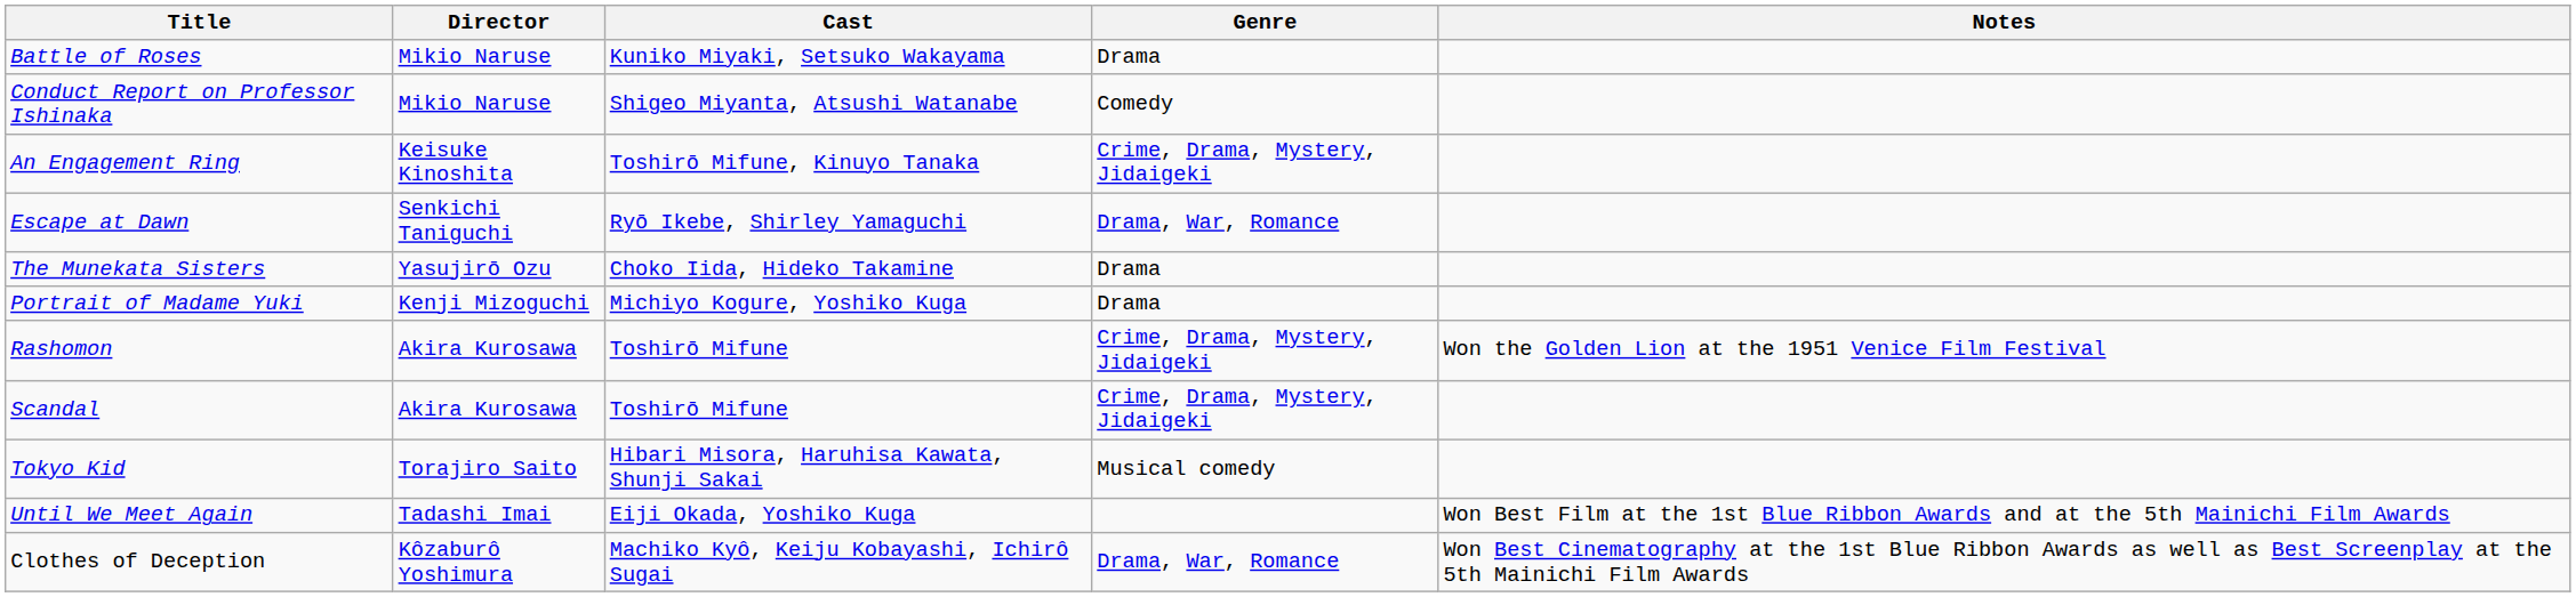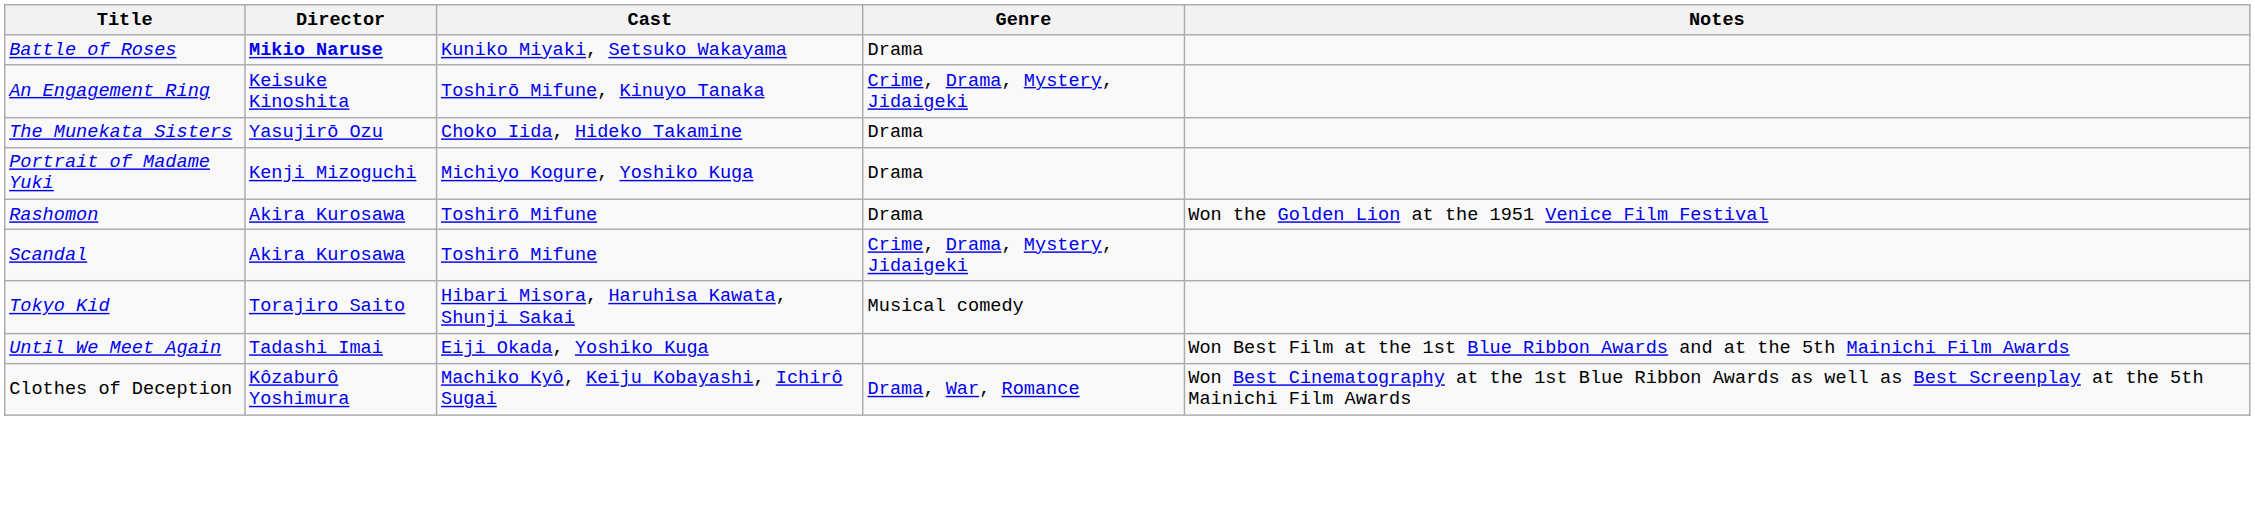Battle of Roses | Director: normal -> bold
- row: Conduct Report on Professor Ishinaka | Mikio Naruse | Shigeo Miyanta, Atsushi Watanabe | Comedy
- row: Escape at Dawn | Senkichi Taniguchi | Ryō Ikebe, Shirley Yamaguchi | Drama, War, Romance
Rashomon | Genre: Crime, Drama, Mystery, Jidaigeki -> Drama
